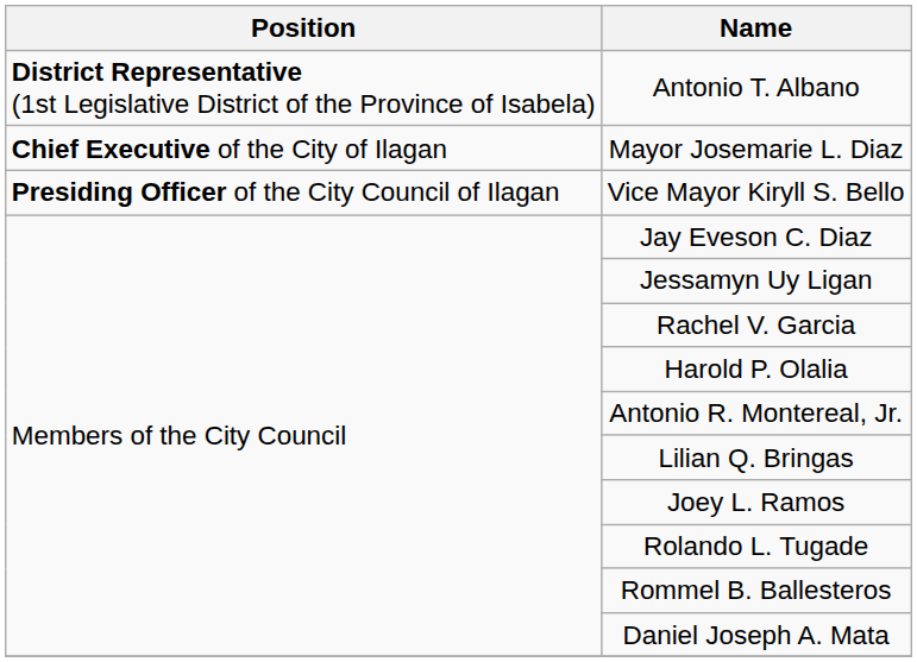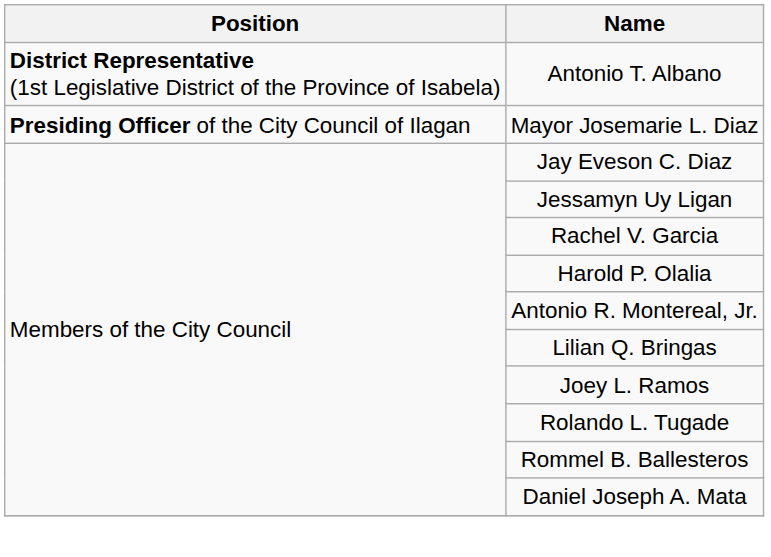Mayor Josemarie L. Diaz | Position: Chief Executive of the City of Ilagan -> Presiding Officer of the City Council of Ilagan
- row: Presiding Officer of the City Council of Ilagan | Vice Mayor Kiryll S. Bello
